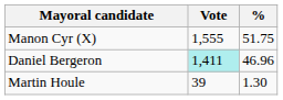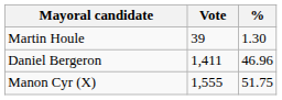rows swapped: Manon Cyr (X) <-> Martin Houle
Daniel Bergeron | Vote: paleturquoise background -> no background
